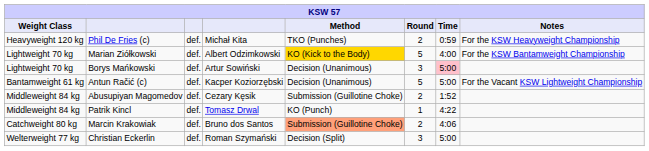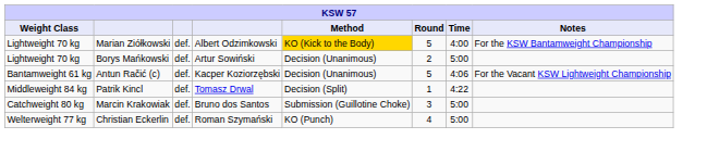- row: Heavyweight 120 kg | Phil De Fries (c) | def. | Michał Kita | TKO (Punches) | 2 | 0:59 | For the KSW Heavyweight Championship
Borys Mańkowski | Round: 3 -> 2
Borys Mańkowski | Time: pink background -> no background
Antun Račić (c) | Time: 5:00 -> 4:06
- row: Middleweight 84 kg | Abusupiyan Magomedov | def. | Cezary Kęsik | Submission (Guillotine Choke) | 2 | 1:52
Patrik Kincl | Method: KO (Punch) -> Decision (Split)
Marcin Krakowiak | Method: lightsalmon background -> no background
Marcin Krakowiak | Round: 2 -> 3
Marcin Krakowiak | Time: 4:06 -> 5:00
Christian Eckerlin | Method: Decision (Split) -> KO (Punch)
Christian Eckerlin | Round: 3 -> 4
